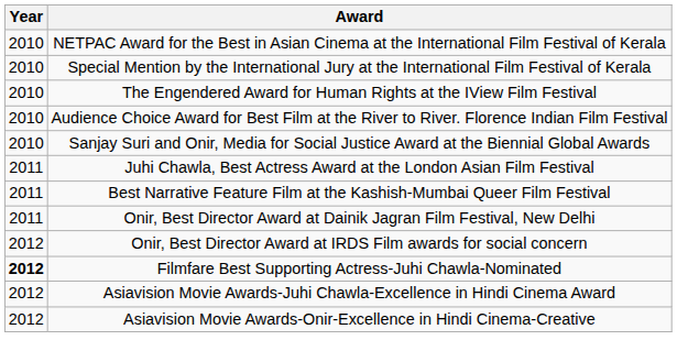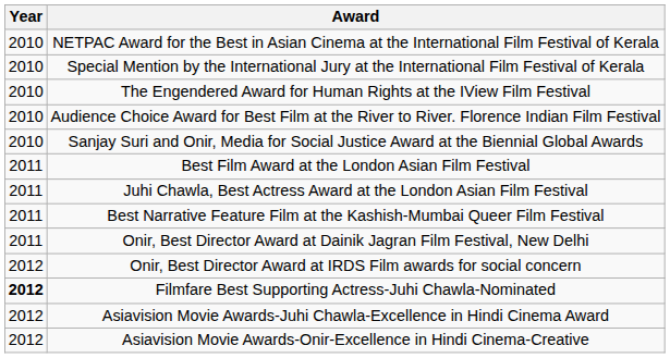+ row: 2011 | Best Film Award at the London Asian Film Festival
